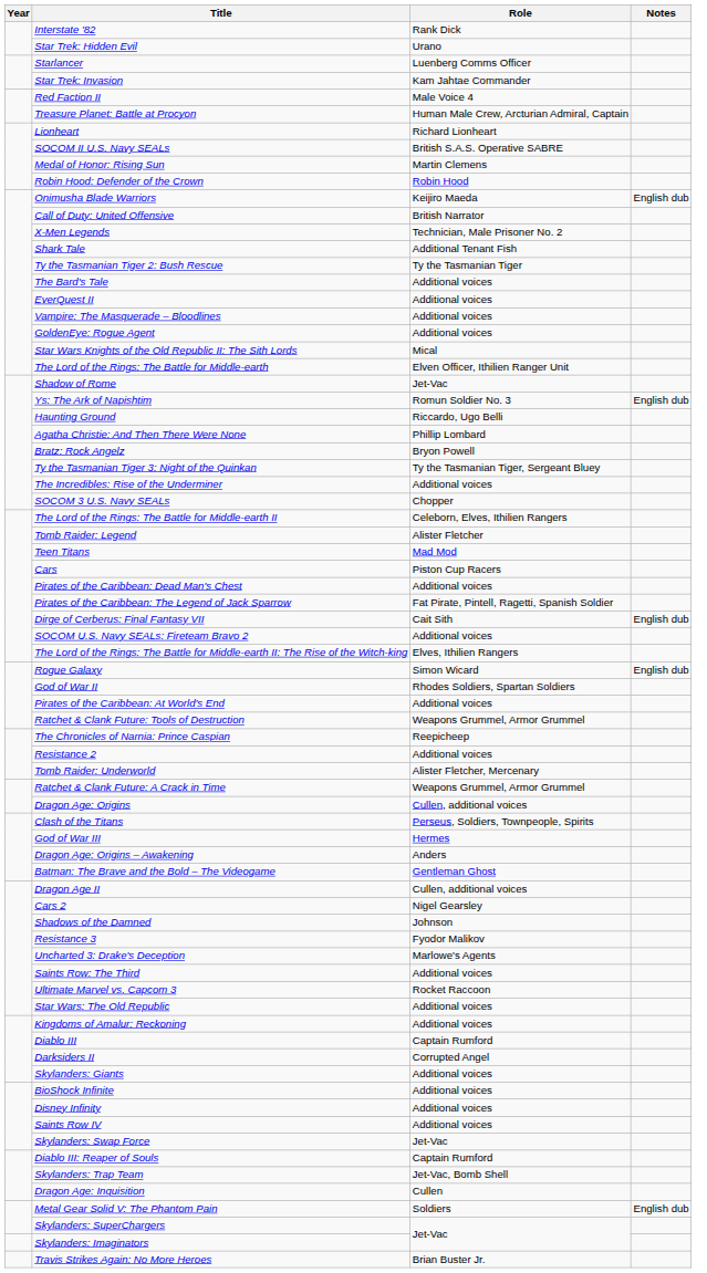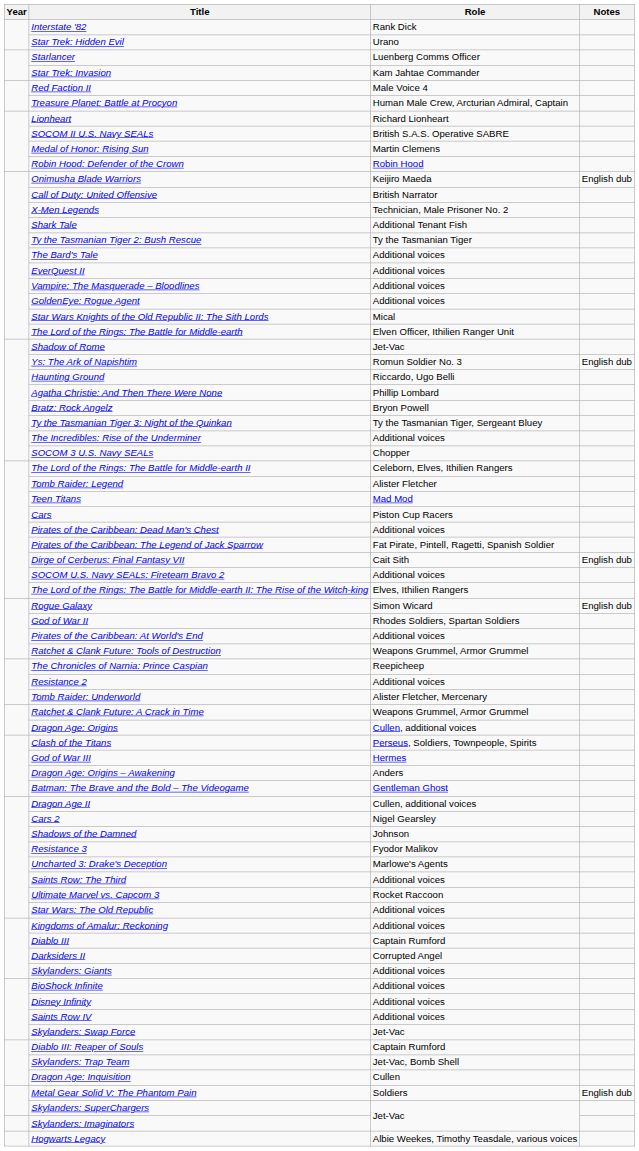- row: Travis Strikes Again: No More Heroes | Brian Buster Jr.
+ row: Hogwarts Legacy | Albie Weekes, Timothy Teasdale, various voices
